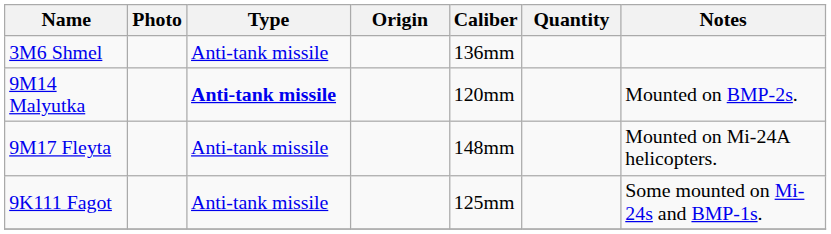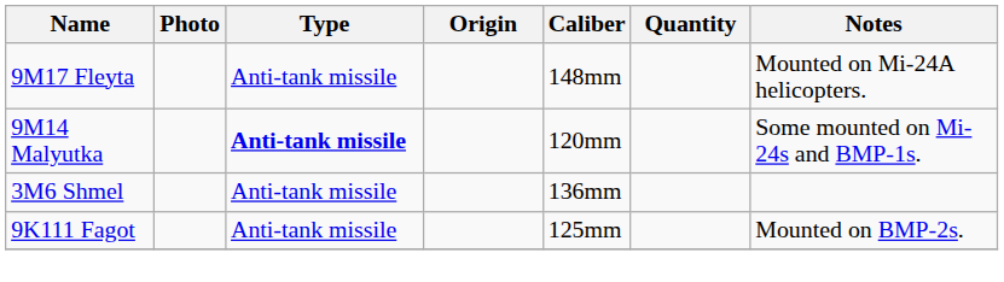rows swapped: 3M6 Shmel <-> 9M17 Fleyta
9M14 Malyutka | Notes: Mounted on BMP-2s. -> Some mounted on Mi-24s and BMP-1s.
9K111 Fagot | Notes: Some mounted on Mi-24s and BMP-1s. -> Mounted on BMP-2s.
